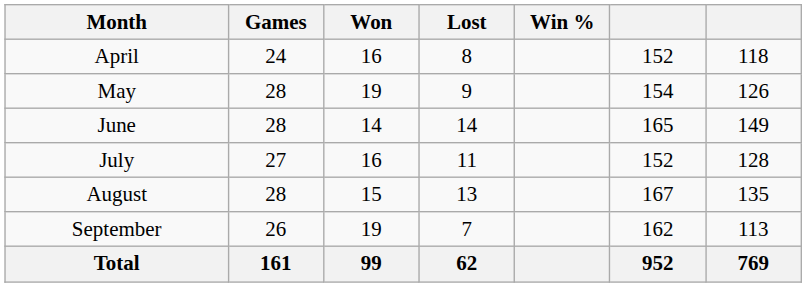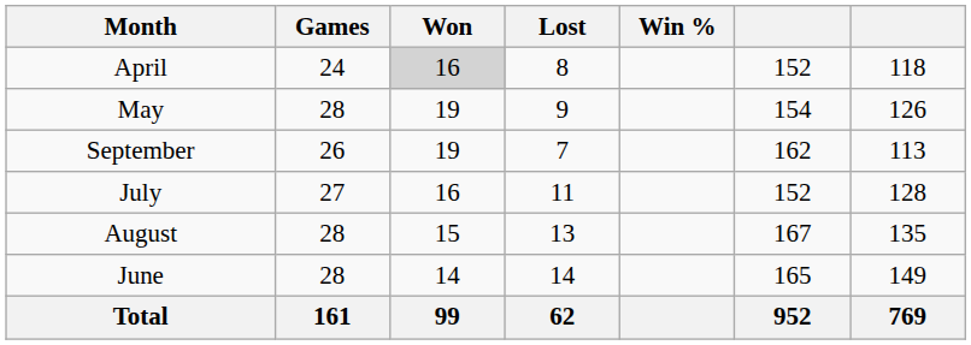April | Won: no background -> lightgrey background
rows swapped: June <-> September
